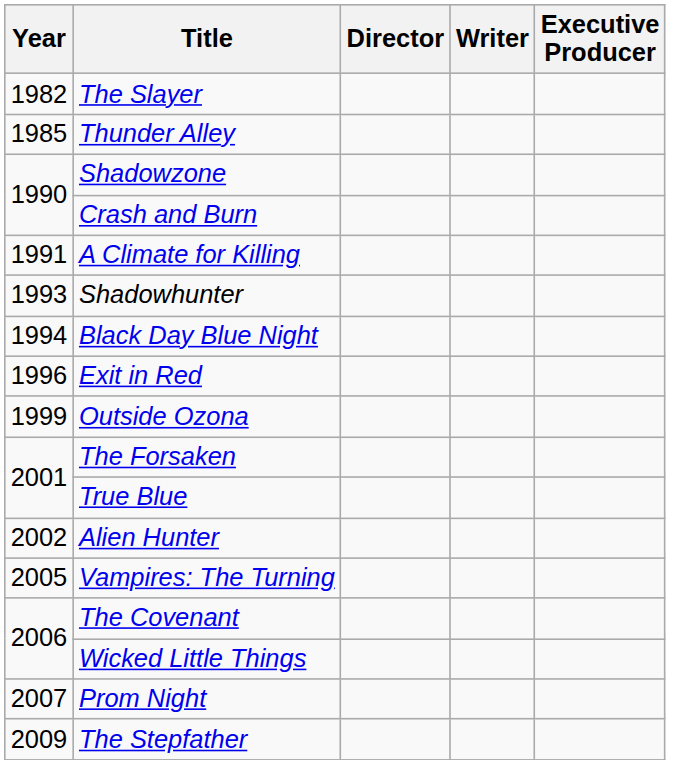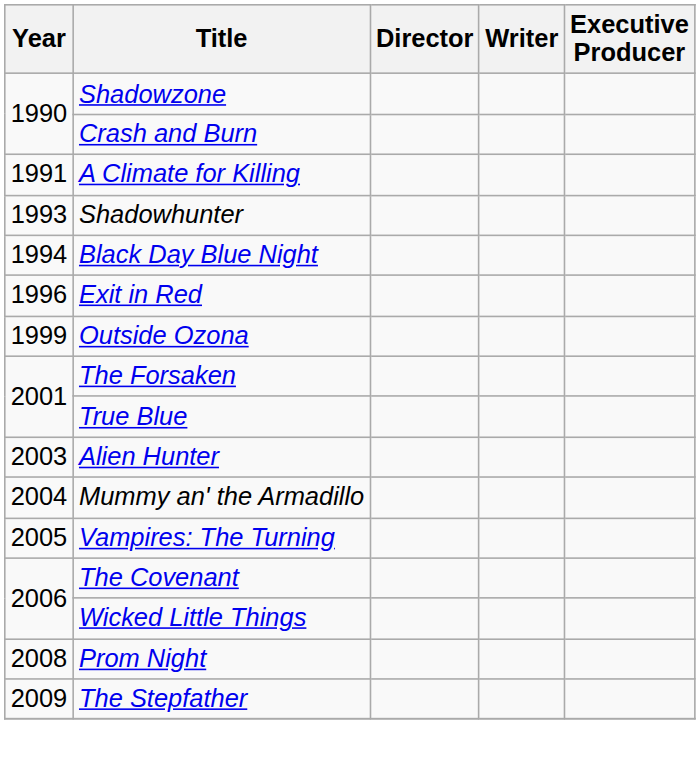- row: 1982 | The Slayer
- row: 1985 | Thunder Alley
Alien Hunter | Year: 2002 -> 2003
+ row: 2004 | Mummy an' the Armadillo
Prom Night | Year: 2007 -> 2008
